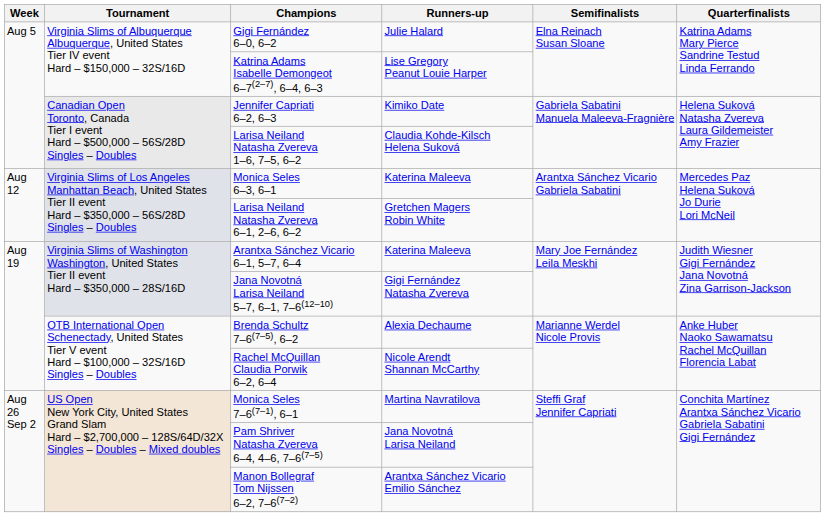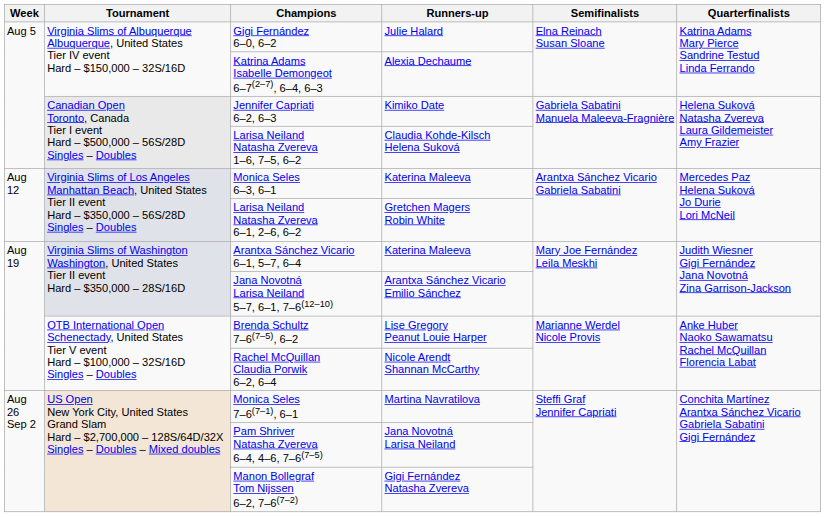Katrina Adams Isabelle Demongeot 6–7(2–7), 6–4, 6–3 | Runners-up: Lise Gregory Peanut Louie Harper -> Alexia Dechaume
Jana Novotná Larisa Neiland 5–7, 6–1, 7–6(12–10) | Runners-up: Gigi Fernández Natasha Zvereva -> Arantxa Sánchez Vicario Emilio Sánchez
Brenda Schultz 7–6(7–5), 6–2 | Runners-up: Alexia Dechaume -> Lise Gregory Peanut Louie Harper
Manon Bollegraf Tom Nijssen 6–2, 7–6(7–2) | Runners-up: Arantxa Sánchez Vicario Emilio Sánchez -> Gigi Fernández Natasha Zvereva
